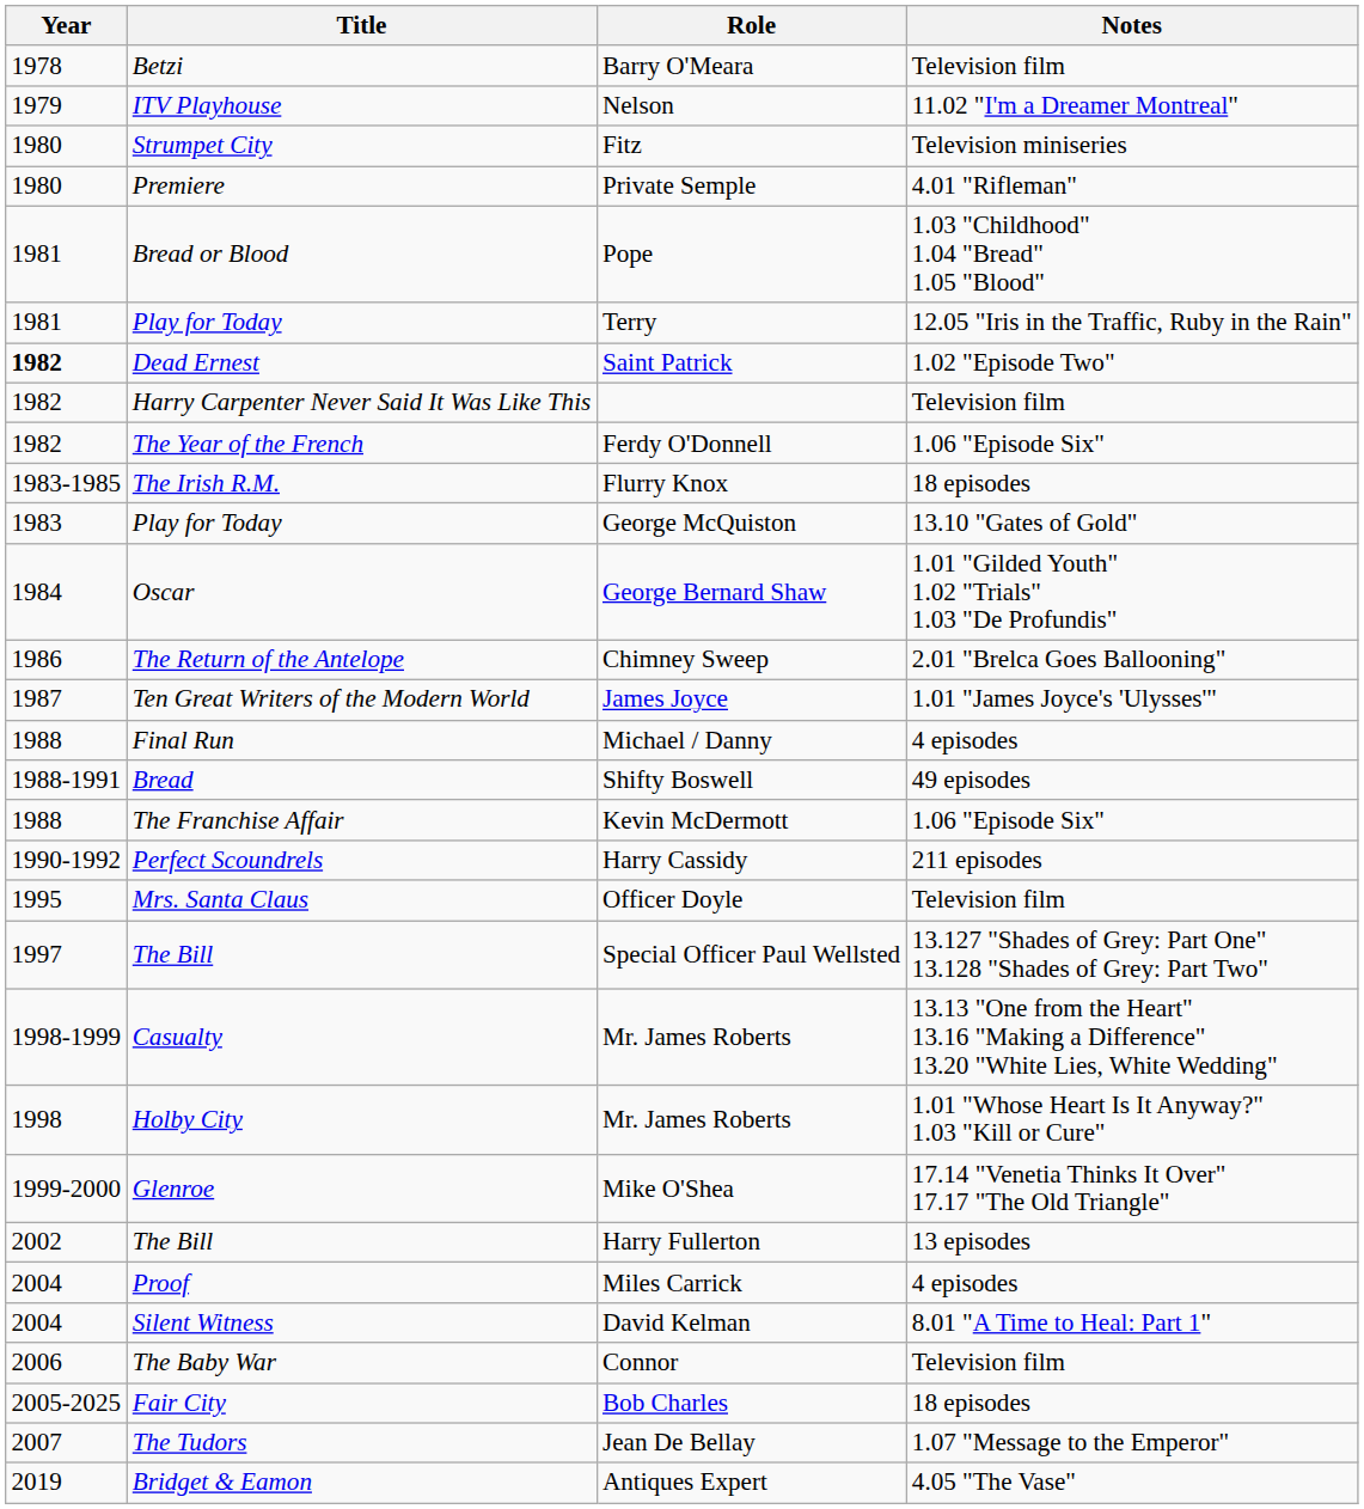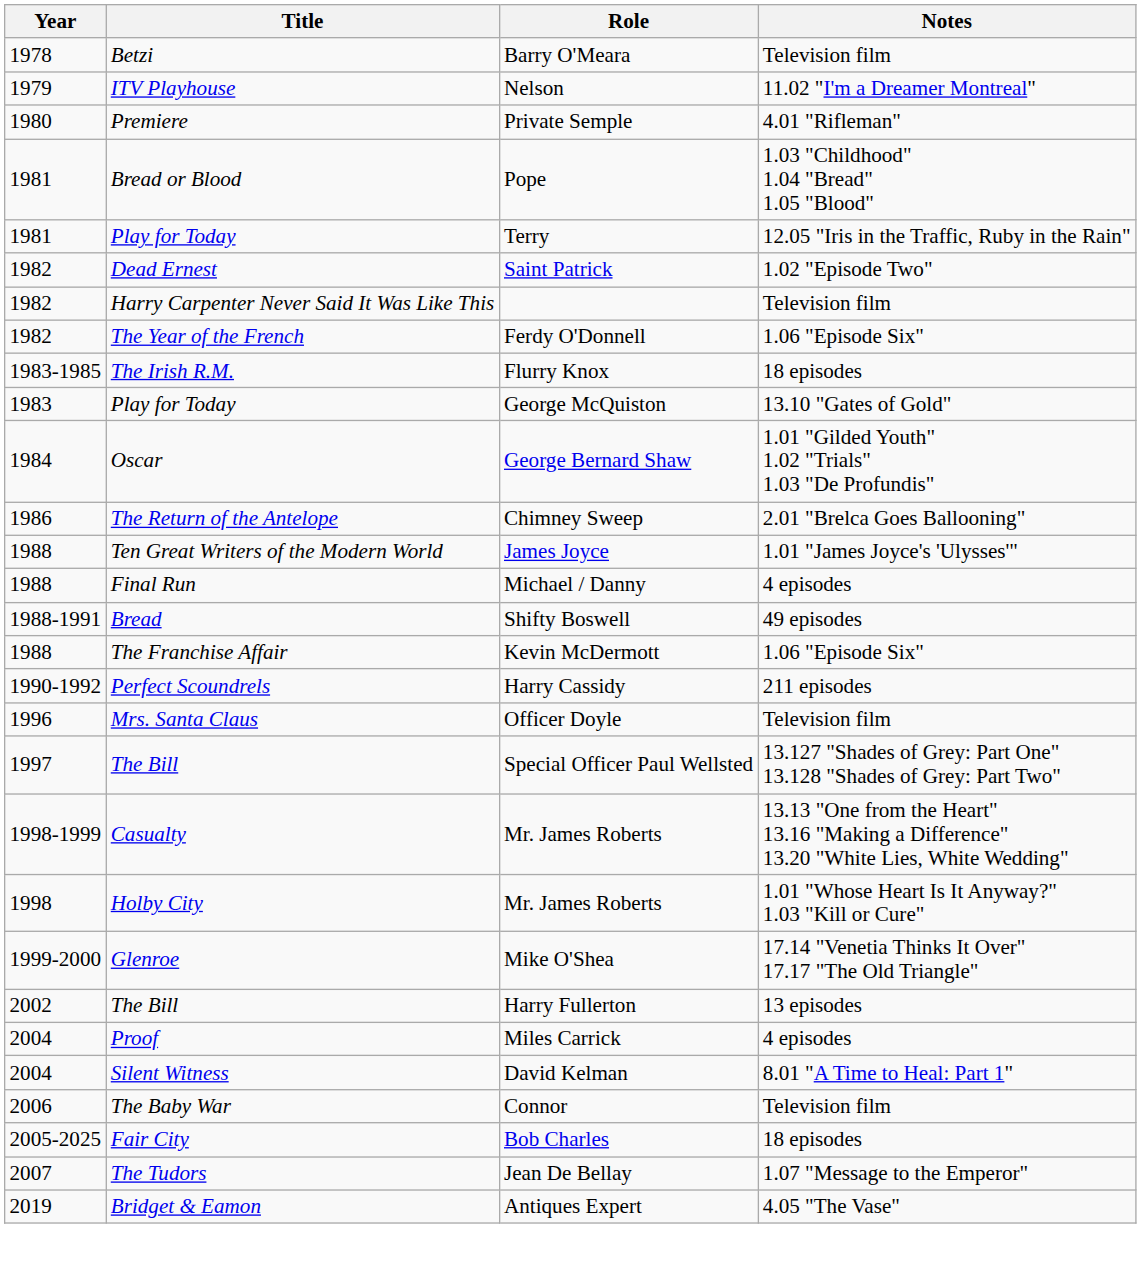- row: 1980 | Strumpet City | Fitz | Television miniseries
Saint Patrick | Year: bold -> normal
James Joyce | Year: 1987 -> 1988
Officer Doyle | Year: 1995 -> 1996
